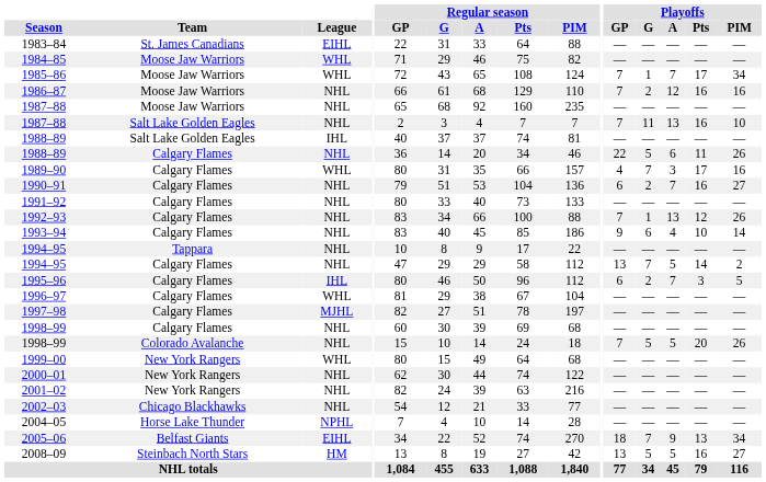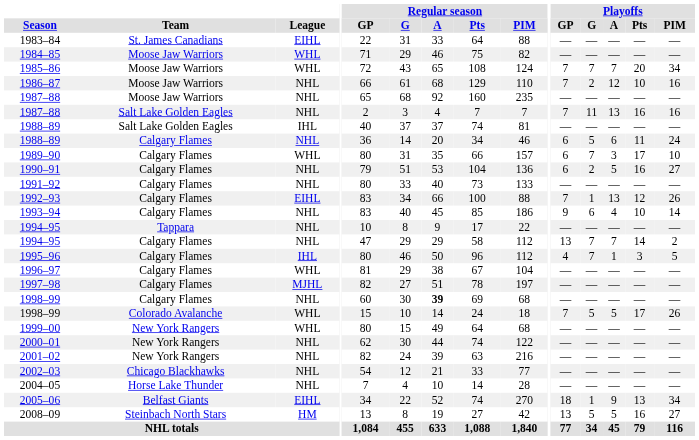1985–86 | Playoffs / G: 1 -> 7
1985–86 | Playoffs / Pts: 17 -> 20
1986–87 | Playoffs / Pts: 16 -> 10
1987–88 / Salt Lake Golden Eagles | Playoffs / PIM: 10 -> 16
1988–89 / Calgary Flames | Playoffs / GP: 22 -> 6
1988–89 / Calgary Flames | Playoffs / PIM: 26 -> 24
1989–90 | Playoffs / GP: 4 -> 6
1989–90 | Playoffs / PIM: 16 -> 10
1990–91 | Playoffs / A: 7 -> 5
1992–93 | League: NHL -> EIHL
1994–95 / Calgary Flames | Playoffs / A: 5 -> 7
1995–96 | Playoffs / GP: 6 -> 4
1995–96 | Playoffs / G: 2 -> 7
1995–96 | Playoffs / A: 7 -> 1
1998–99 / Calgary Flames | Regular season / A: normal -> bold
1998–99 / Colorado Avalanche | League: NHL -> WHL
1998–99 / Colorado Avalanche | Playoffs / Pts: 20 -> 17
2004–05 | League: NPHL -> NHL
2005–06 | Playoffs / G: 7 -> 1
